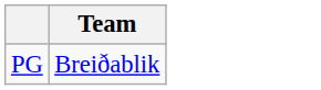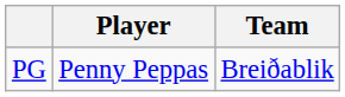+ column: Player | Penny Peppas
